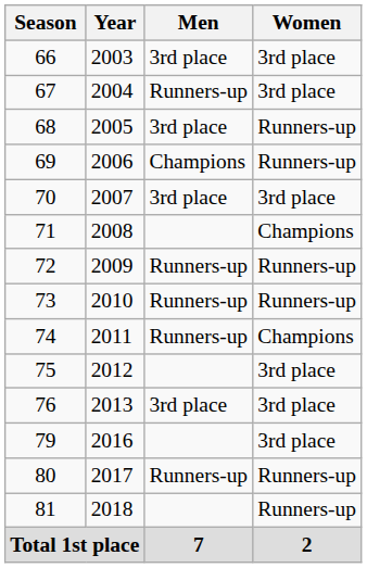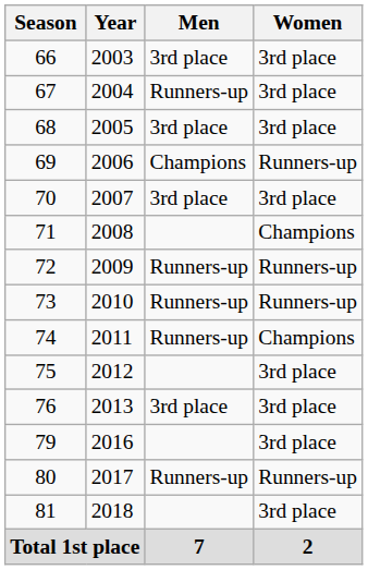68 | Women: Runners-up -> 3rd place
81 | Women: Runners-up -> 3rd place
